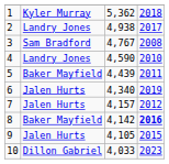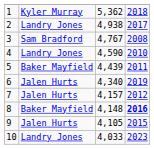8 | column 3: 4,142 -> 4,148
10 | column 2: Dillon Gabriel -> Landry Jones
